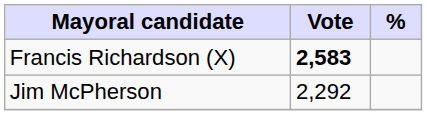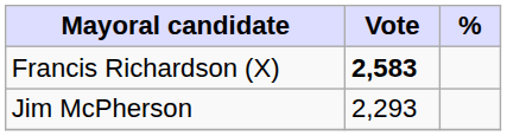Jim McPherson | Vote: 2,292 -> 2,293
